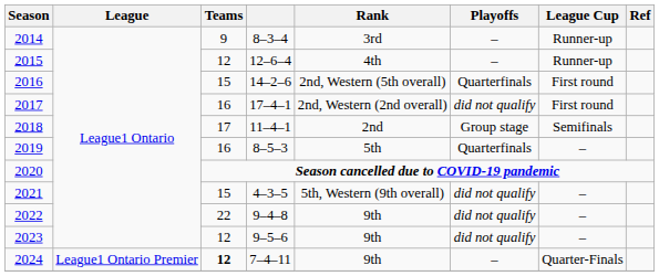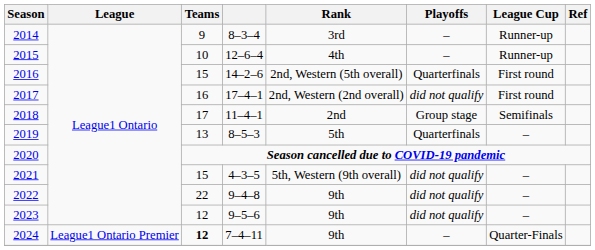2015 | Teams: 12 -> 10
2019 | Teams: 16 -> 13
